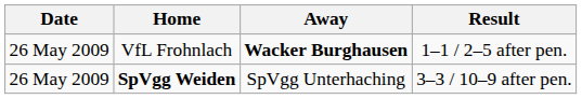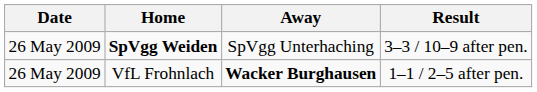rows swapped: SpVgg Weiden <-> VfL Frohnlach
